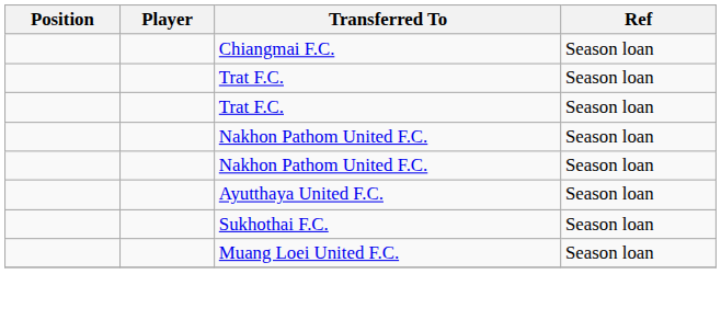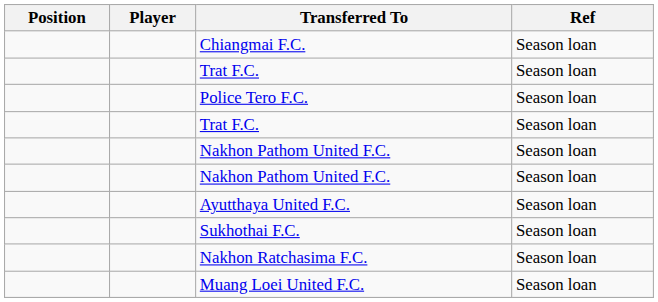+ row: Police Tero F.C. | Season loan
+ row: Nakhon Ratchasima F.C. | Season loan
